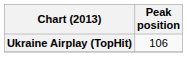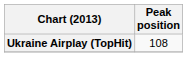Ukraine Airplay (TopHit) | Peak position: 106 -> 108
